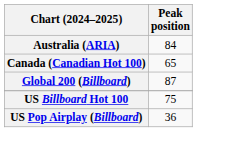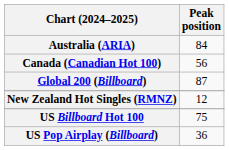Canada (Canadian Hot 100) | Peak position: 65 -> 56
+ row: New Zealand Hot Singles (RMNZ) | 12
